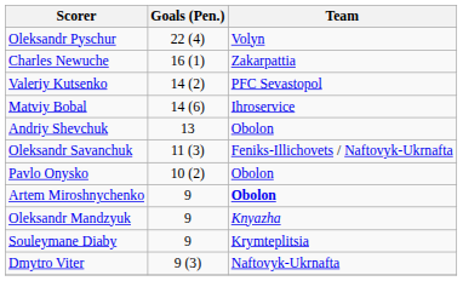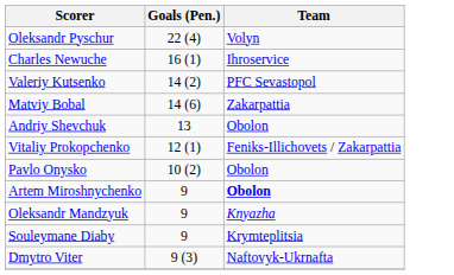Charles Newuche | Team: Zakarpattia -> Ihroservice
Matviy Bobal | Team: Ihroservice -> Zakarpattia
+ row: Vitaliy Prokopchenko | 12 (1) | Feniks-Illichovets / Zakarpattia
- row: Oleksandr Savanchuk | 11 (3) | Feniks-Illichovets / Naftovyk-Ukrnafta
